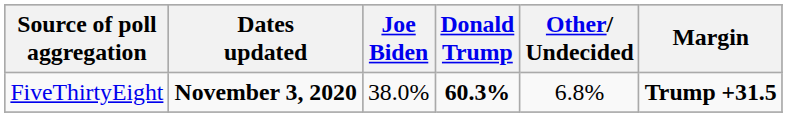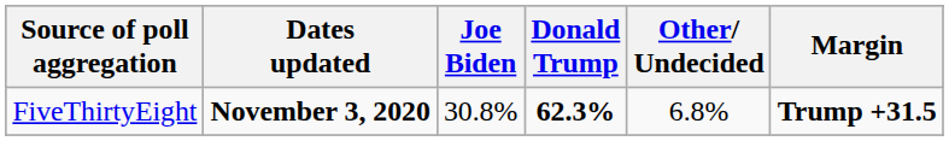FiveThirtyEight | Joe Biden: 38.0% -> 30.8%
FiveThirtyEight | Donald Trump: 60.3% -> 62.3%
